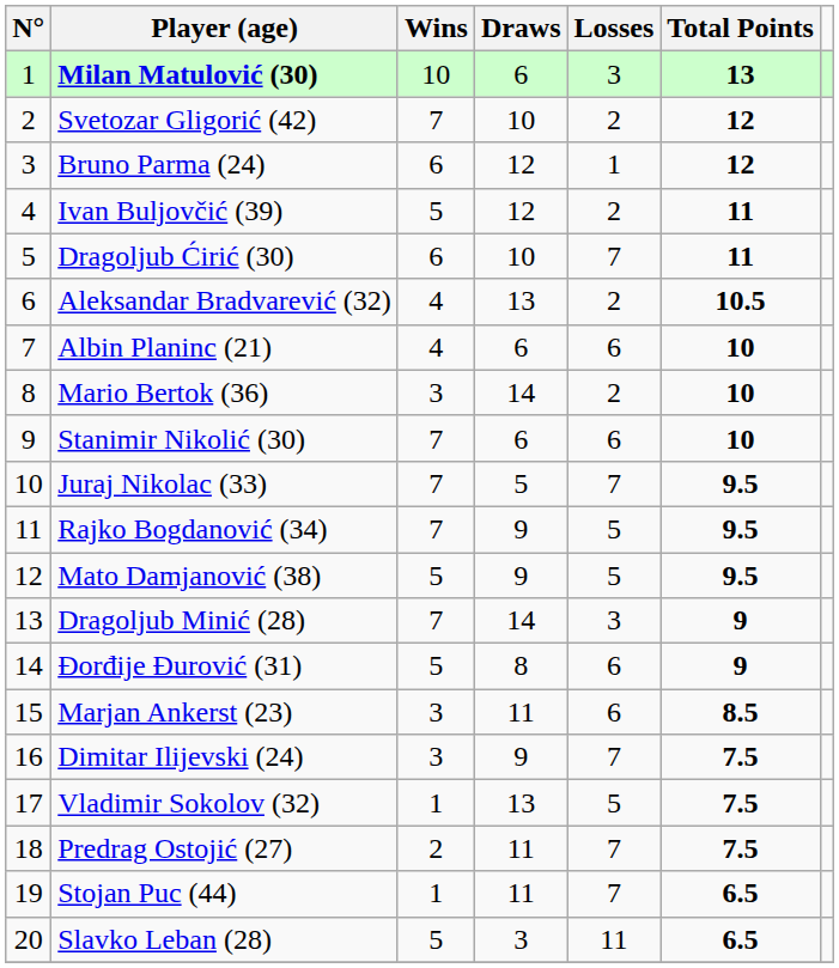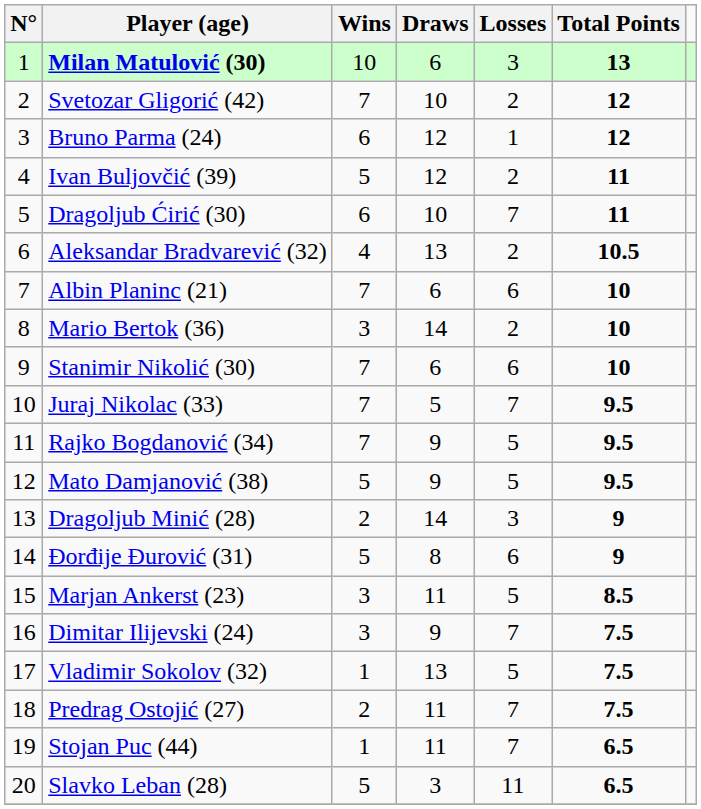Albin Planinc (21) | Wins: 4 -> 7
Dragoljub Minić (28) | Wins: 7 -> 2
Marjan Ankerst (23) | Losses: 6 -> 5
